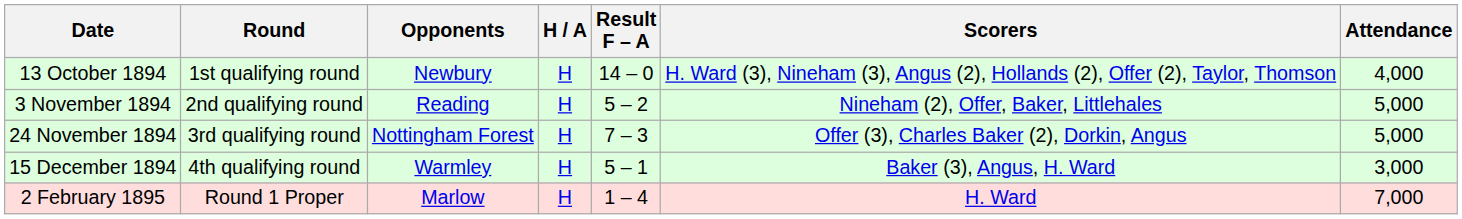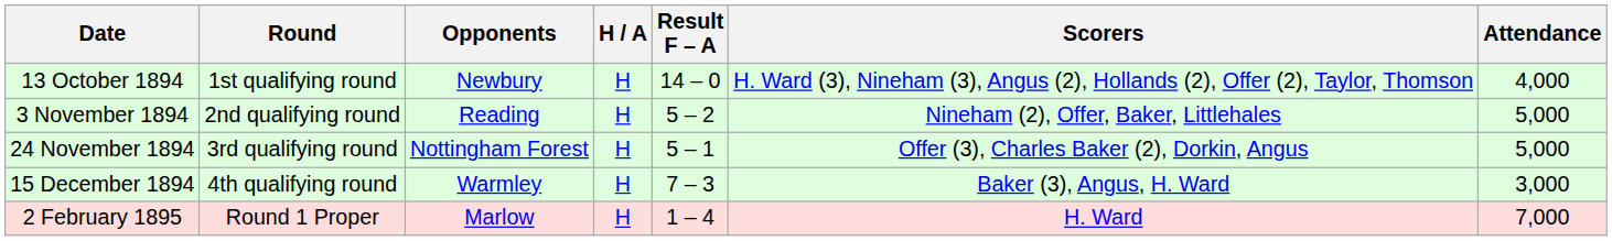24 November 1894 | Result F – A: 7 – 3 -> 5 – 1
15 December 1894 | Result F – A: 5 – 1 -> 7 – 3
